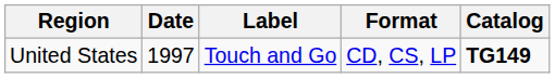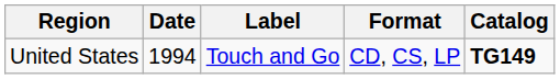United States | Date: 1997 -> 1994
